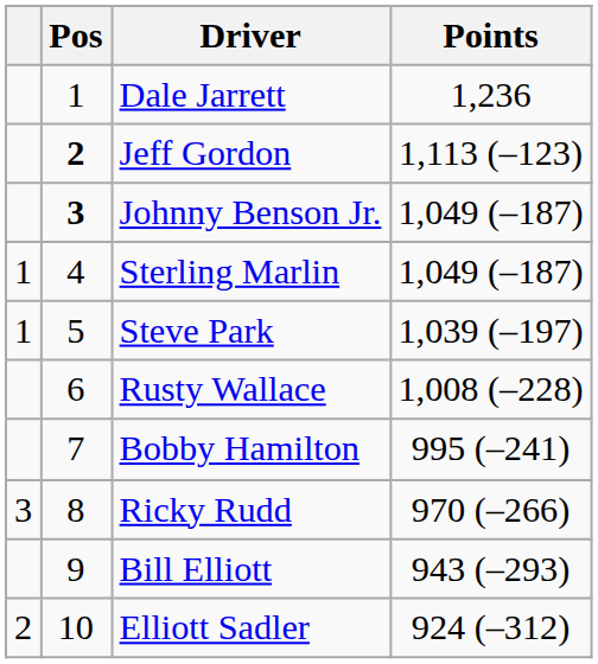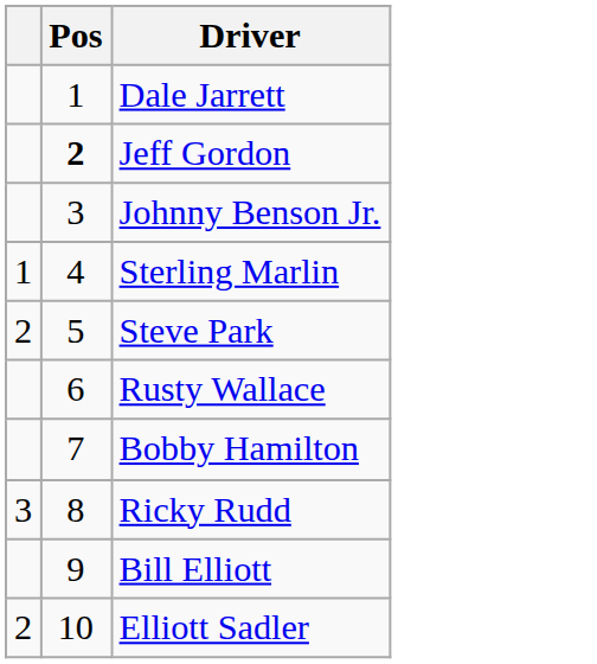- column: Points | 1,236 | 1,113 (–123) | 1,049 (–187) | 1,049 (–187) | 1,039 (–197) | 1,008 (–228) | 995 (–241) | 970 (–266) | 943 (–293) | 924 (–312)
Johnny Benson Jr. | Pos: bold -> normal
Steve Park | column 1: 1 -> 2
